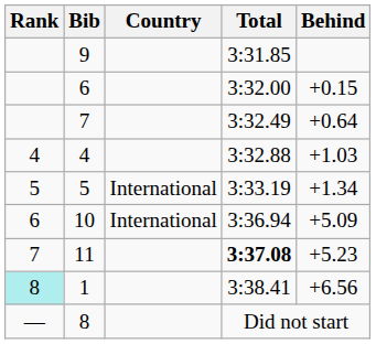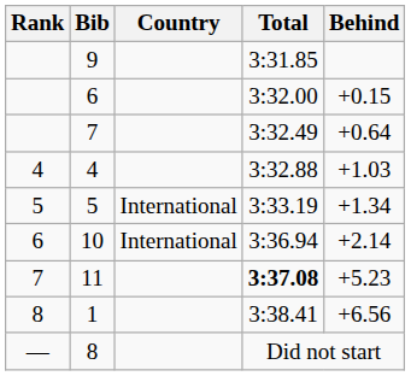10 | Behind: +5.09 -> +2.14
1 | Rank: paleturquoise background -> no background
